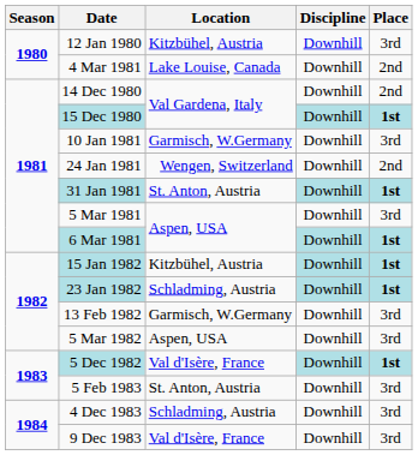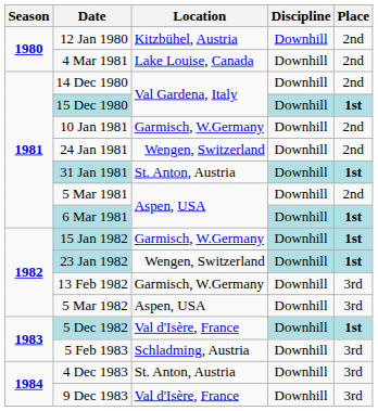12 Jan 1980 | Place: 3rd -> 2nd
10 Jan 1981 | Place: 3rd -> 2nd
5 Mar 1981 | Place: 3rd -> 2nd
15 Jan 1982 | Location: Kitzbühel, Austria -> Garmisch, W.Germany
23 Jan 1982 | Location: Schladming, Austria -> Wengen, Switzerland
5 Feb 1983 | Location: St. Anton, Austria -> Schladming, Austria
4 Dec 1983 | Location: Schladming, Austria -> St. Anton, Austria
